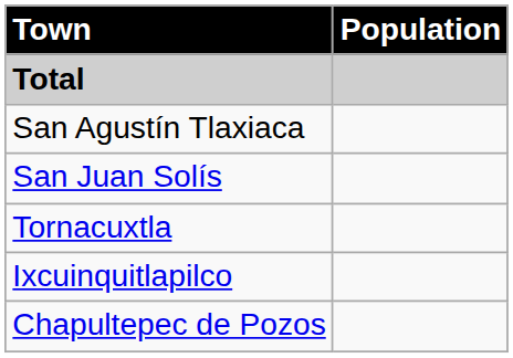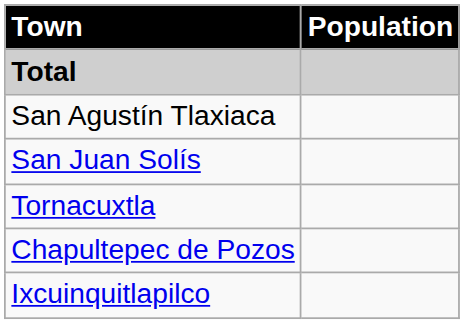rows swapped: Chapultepec de Pozos <-> Ixcuinquitlapilco
